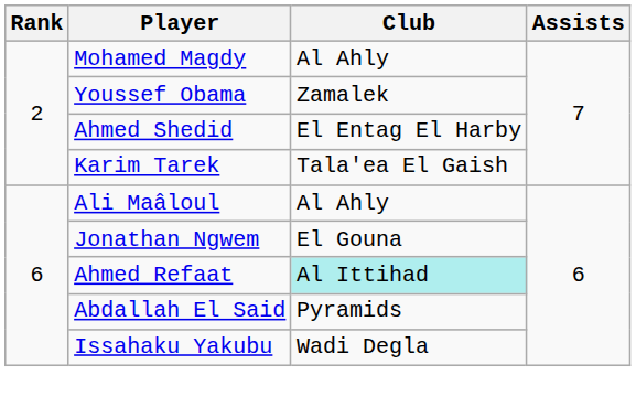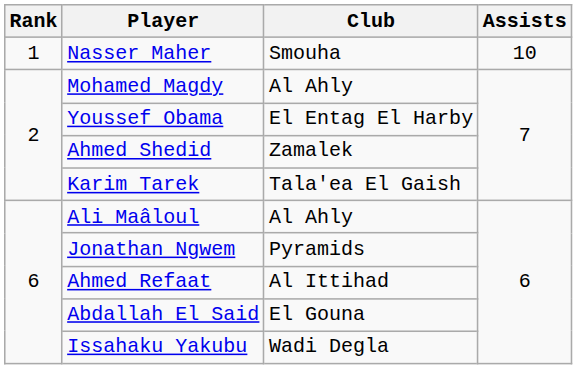+ row: 1 | Nasser Maher | Smouha | 10
Youssef Obama | Club: Zamalek -> El Entag El Harby
Ahmed Shedid | Club: El Entag El Harby -> Zamalek
Jonathan Ngwem | Club: El Gouna -> Pyramids
Ahmed Refaat | Club: paleturquoise background -> no background
Abdallah El Said | Club: Pyramids -> El Gouna
